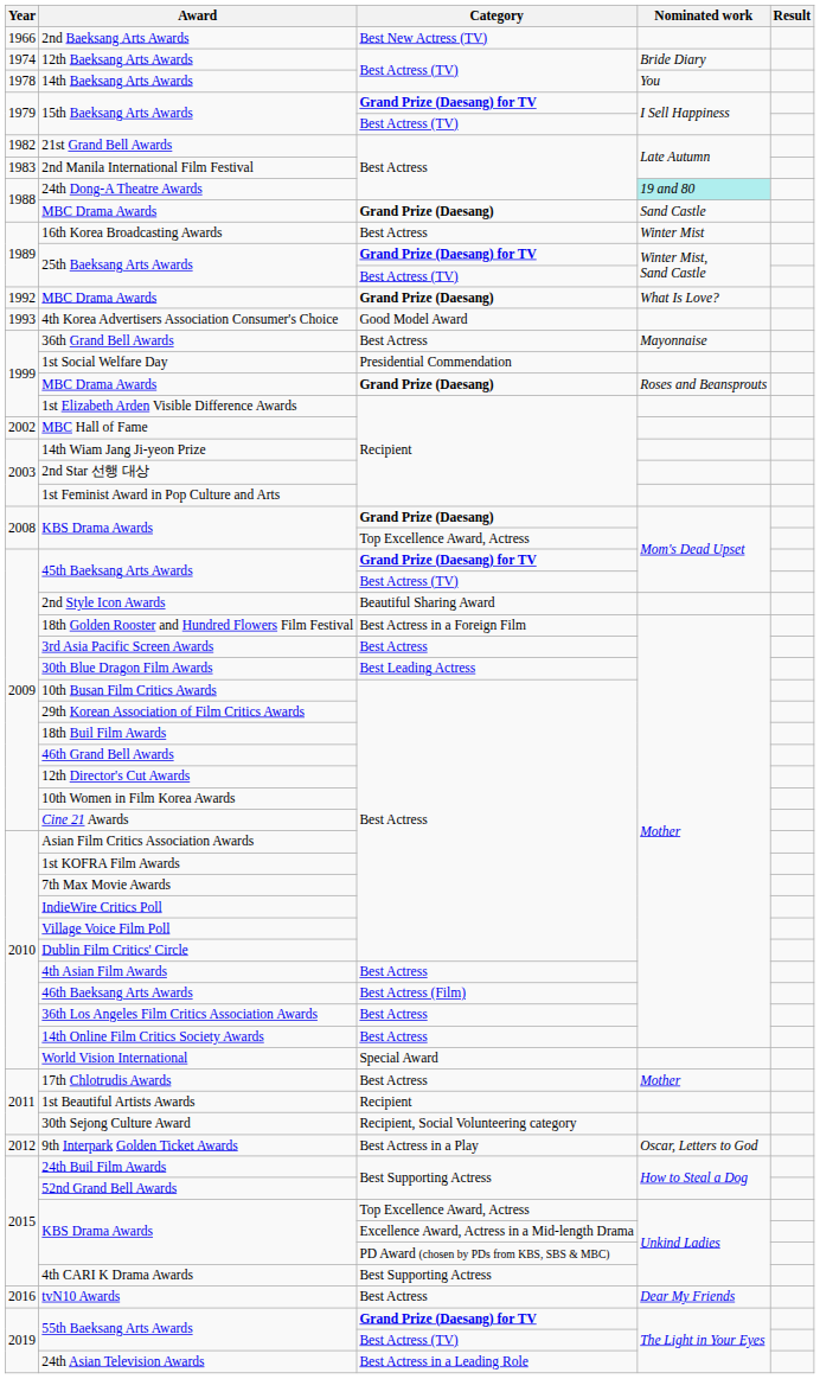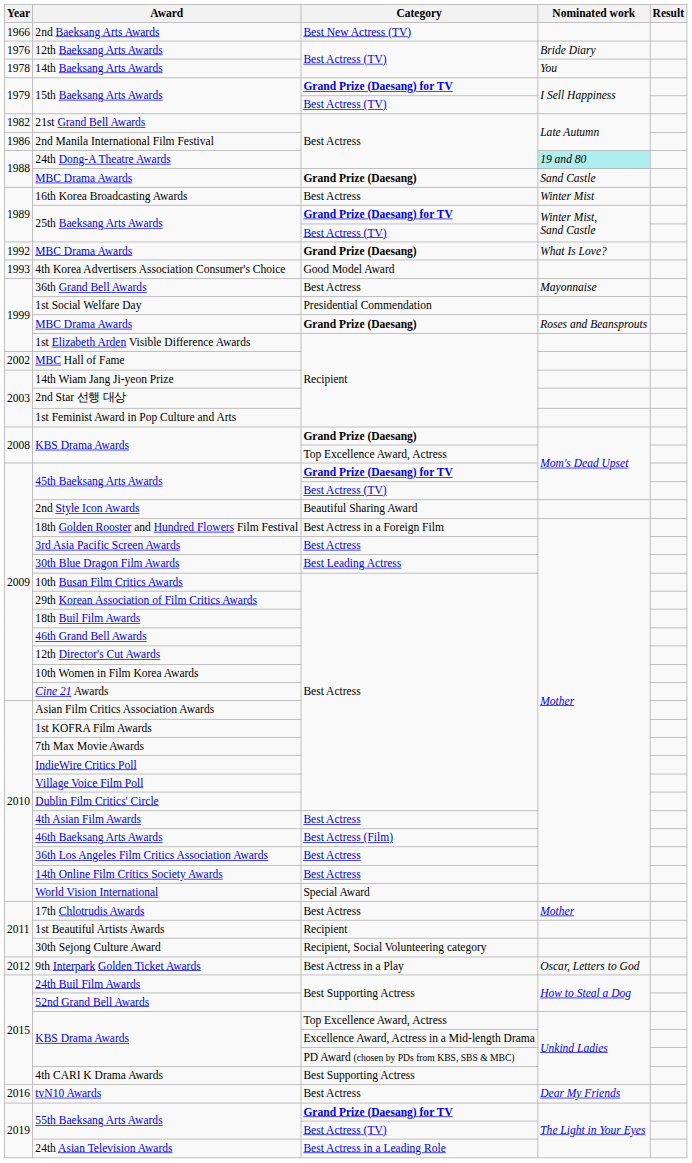12th Baeksang Arts Awards | Year: 1974 -> 1976
2nd Manila International Film Festival | Year: 1983 -> 1986
